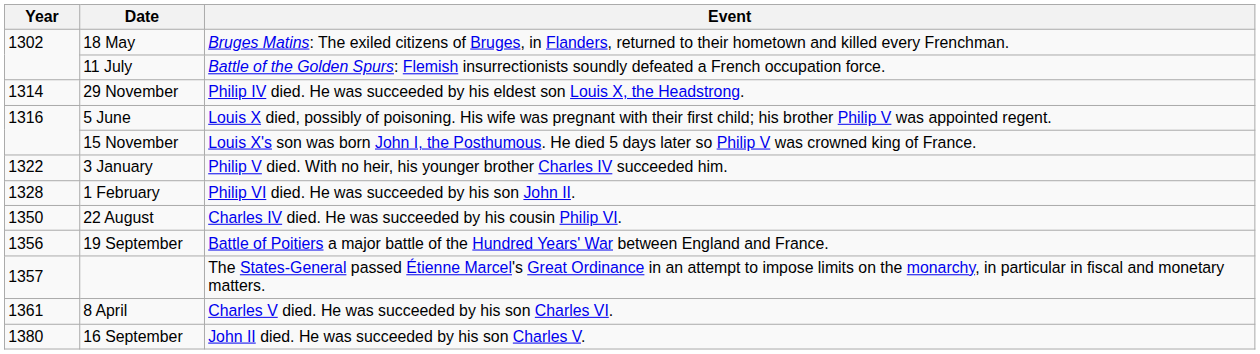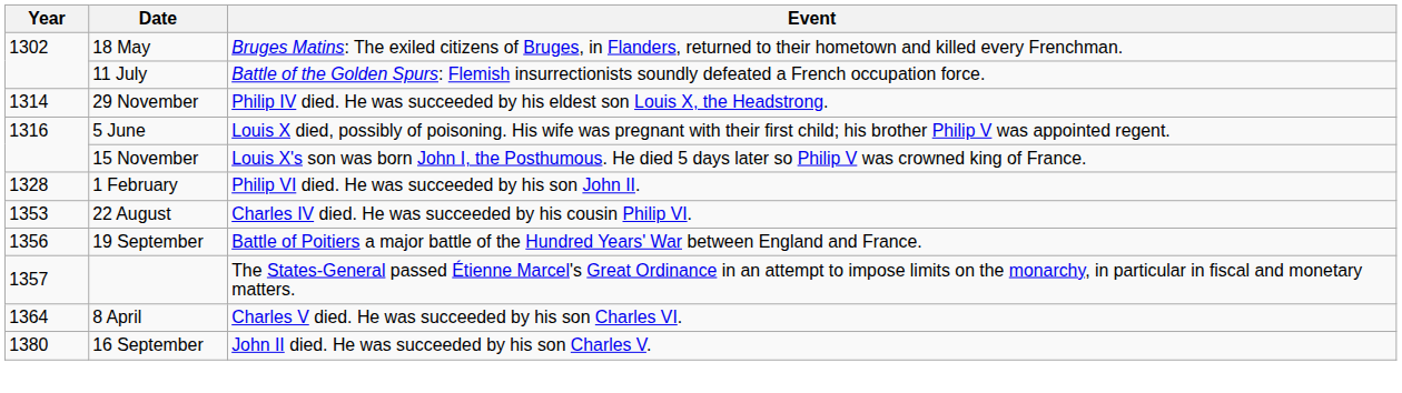- row: 1322 | 3 January | Philip V died. With no heir, his younger brother Charles IV succeeded him.
22 August | Year: 1350 -> 1353
8 April | Year: 1361 -> 1364
